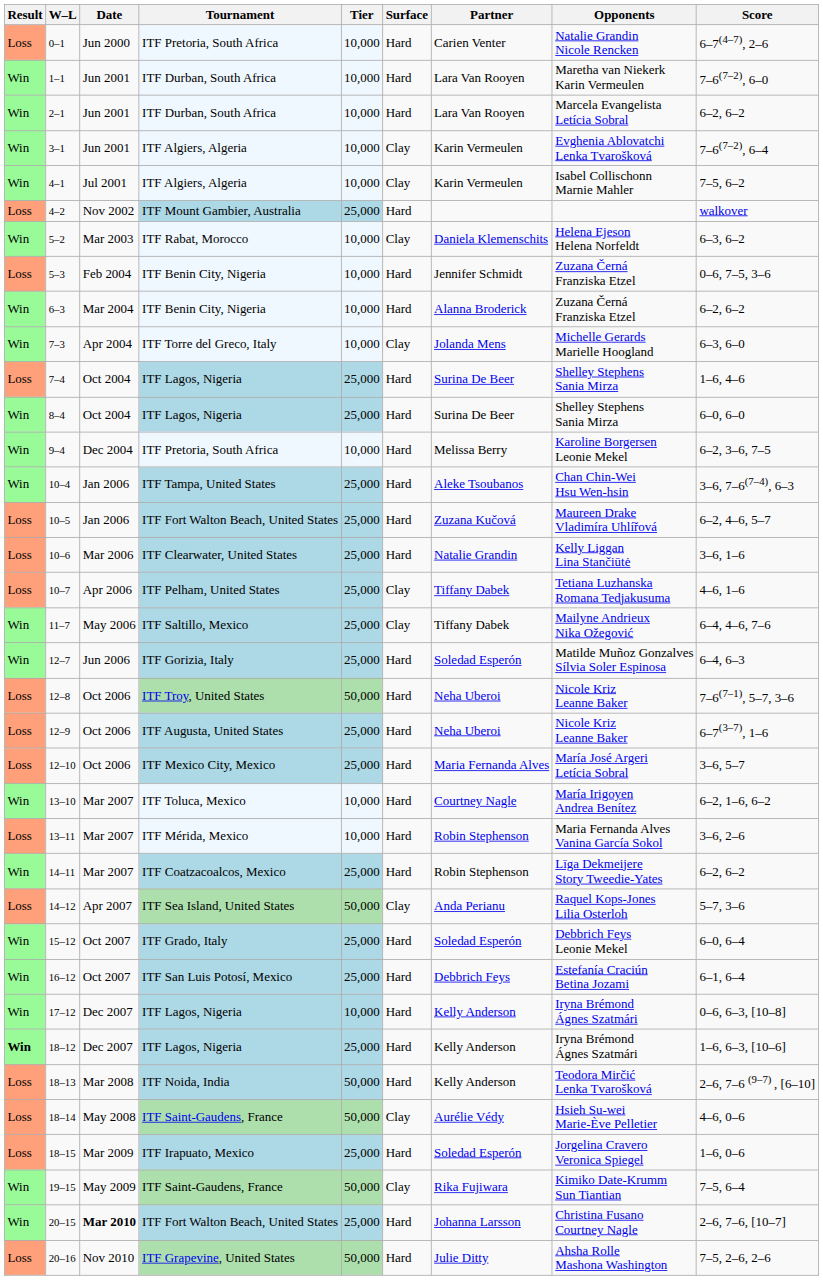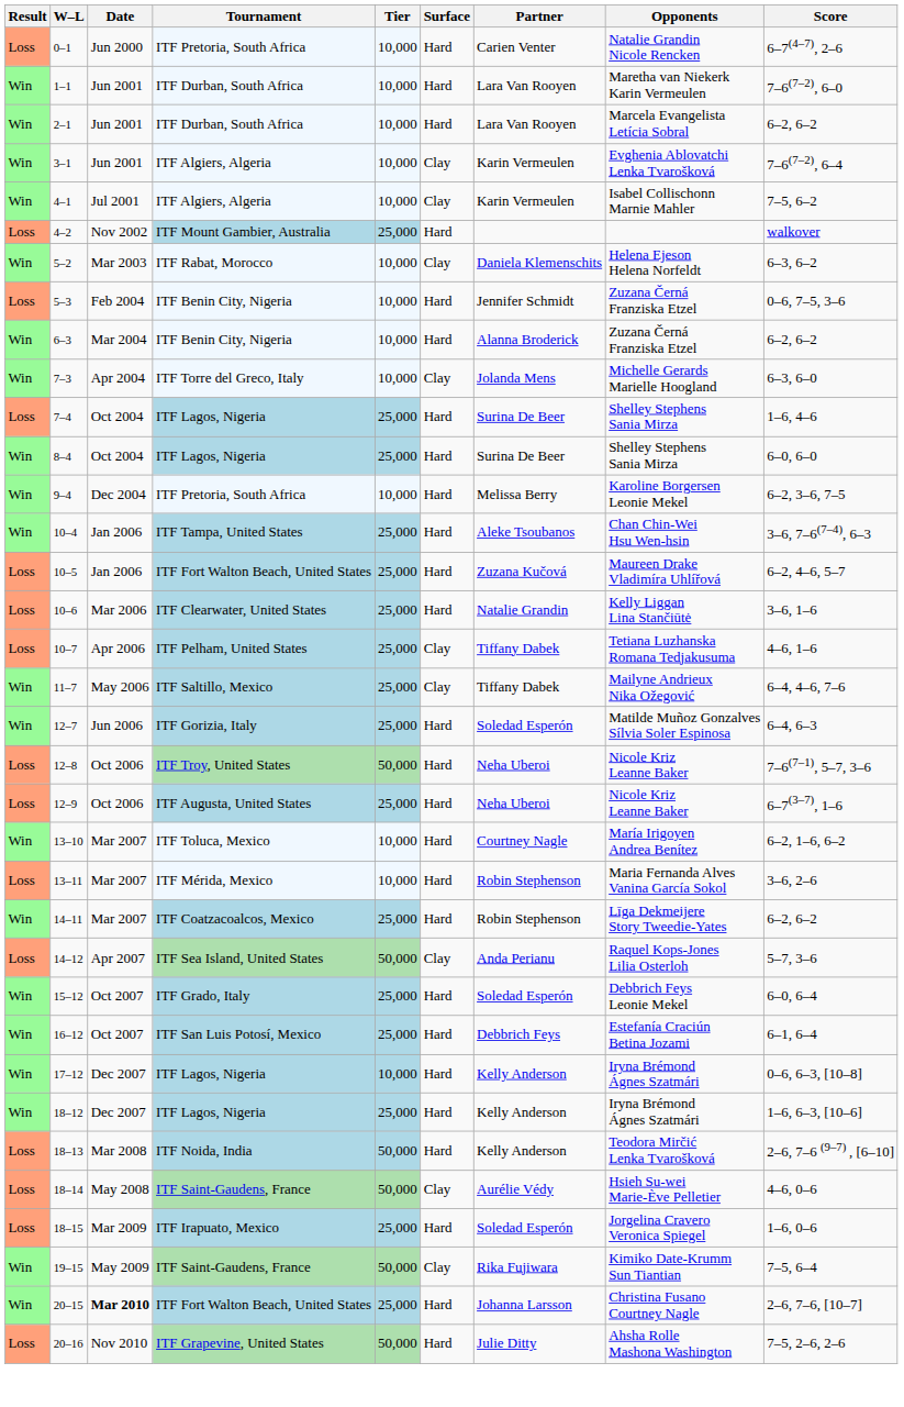- row: Loss | 12–10 | Oct 2006 | ITF Mexico City, Mexico | 25,000 | Hard | Maria Fernanda Alves | María José Argeri Letícia Sobral | 3–6, 5–7
18–12 | Result: bold -> normal
